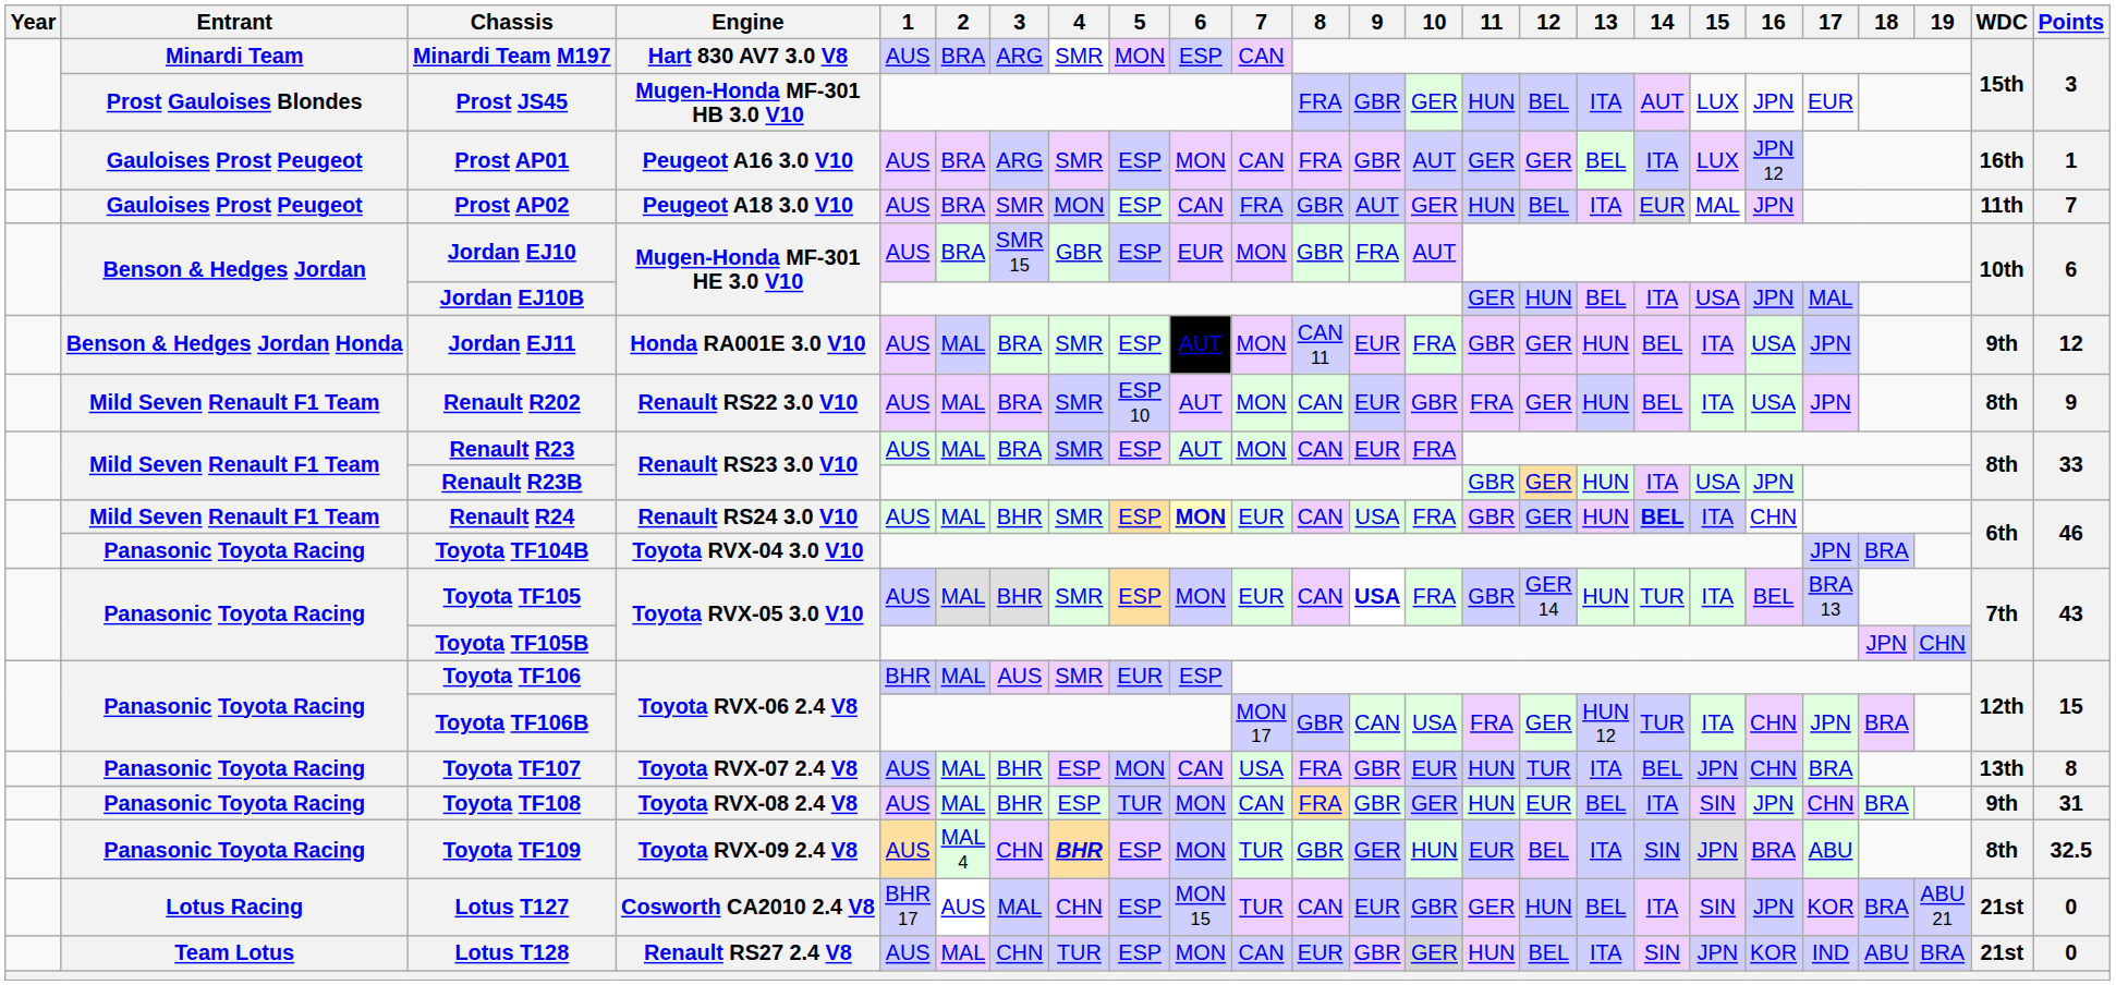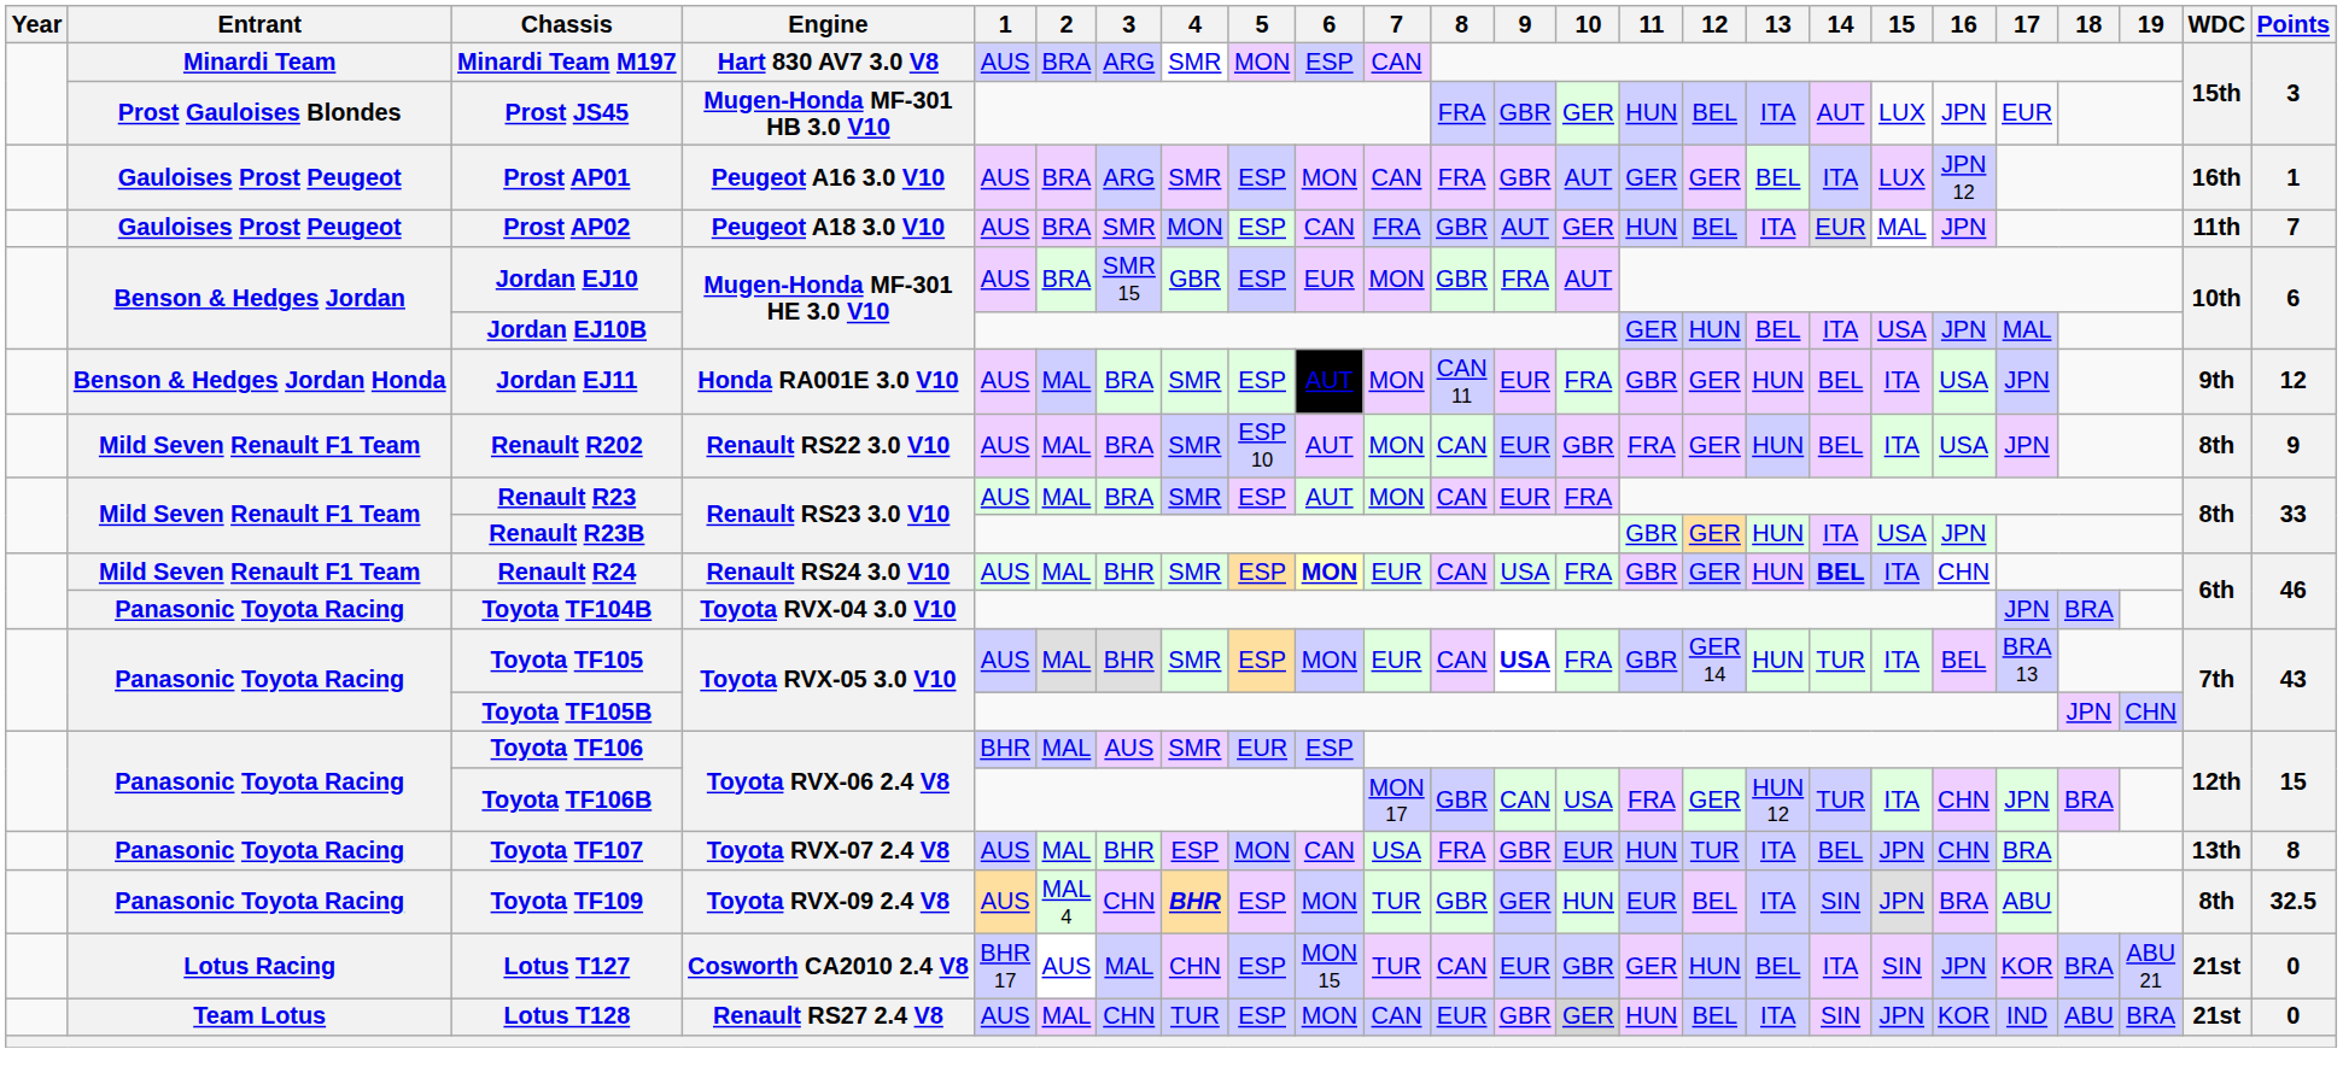- row: Panasonic Toyota Racing | Toyota TF108 | Toyota RVX-08 2.4 V8 | AUS | MAL | BHR | ESP | TUR | MON | CAN | FRA | GBR | GER | HUN | EUR | BEL | ITA | SIN | JPN | CHN | BRA | 9th | 31
